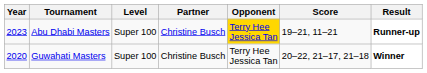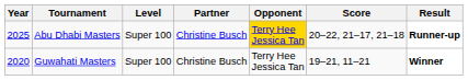Abu Dhabi Masters | Year: 2023 -> 2025
Abu Dhabi Masters | Score: 19–21, 11–21 -> 20–22, 21–17, 21–18
Guwahati Masters | Score: 20–22, 21–17, 21–18 -> 19–21, 11–21
